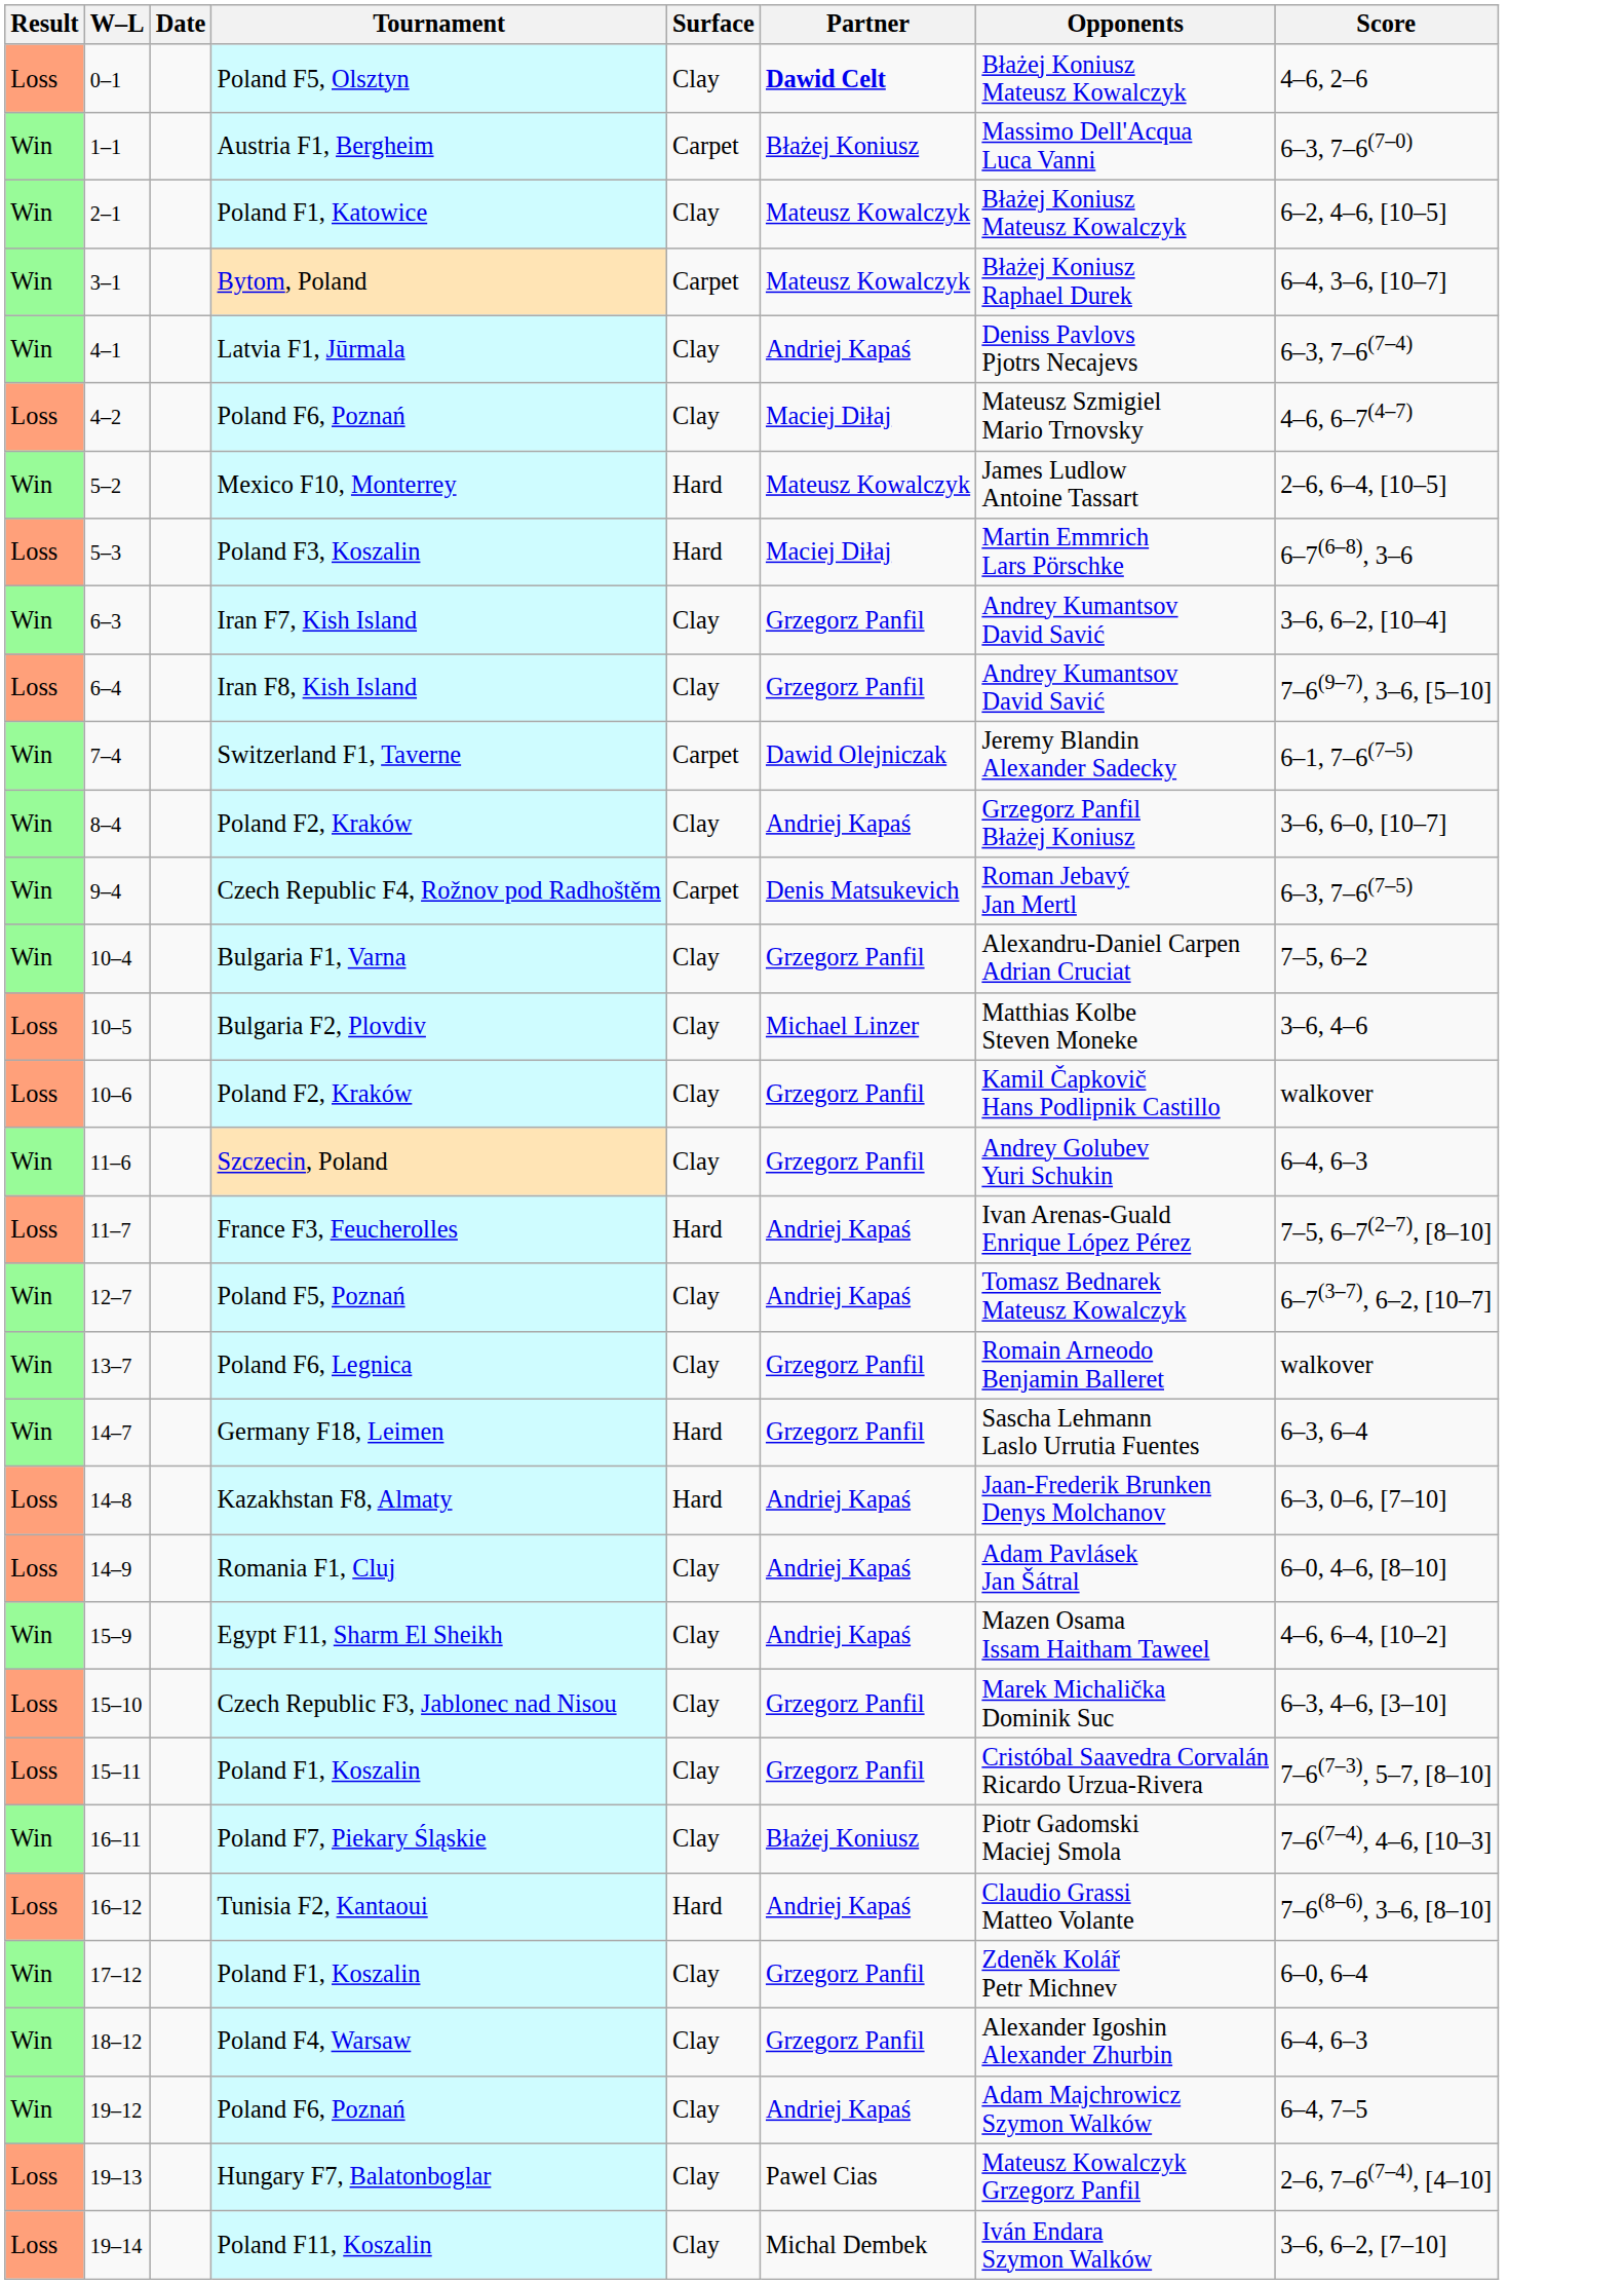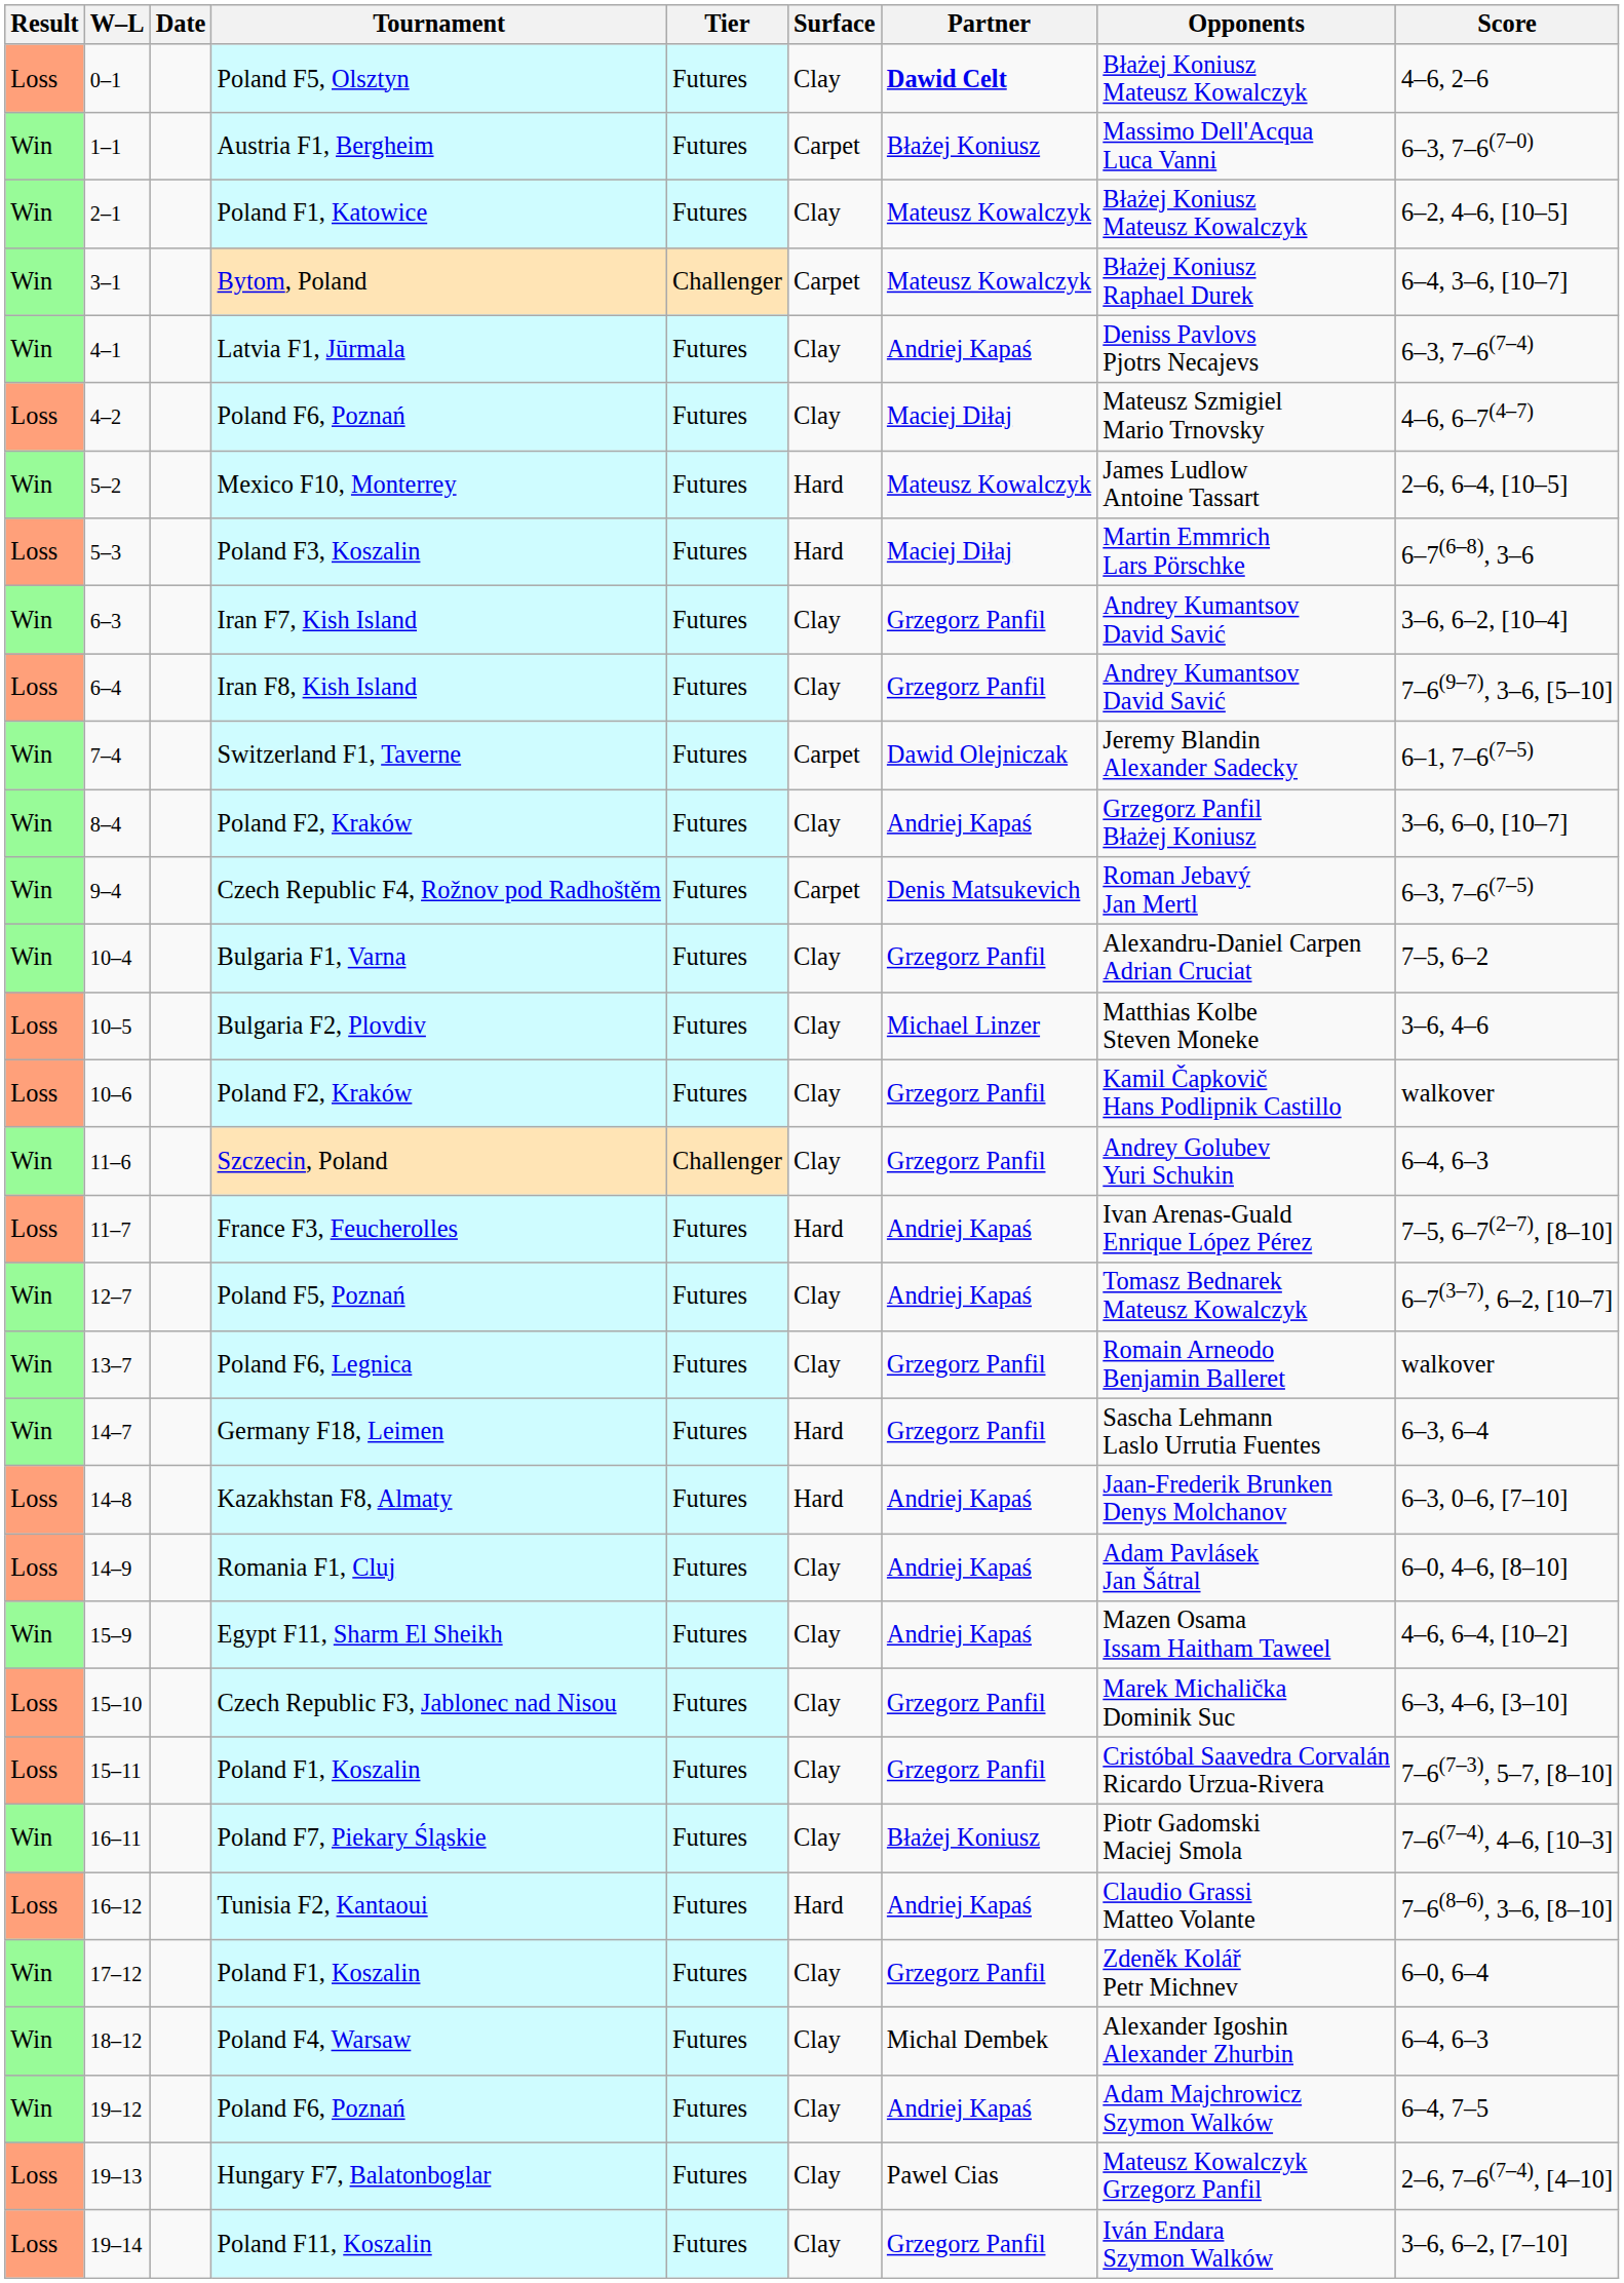+ column: Tier | Futures | Futures | Futures | Challenger | Futures | Futures | Futures | Futures | Futures | Futures | Futures | Futures | Futures | Futures | Futures | Futures | Challenger | Futures | Futures | Futures | Futures | Futures | Futures | Futures | Futures | Futures | Futures | Futures | Futures | Futures | Futures | Futures | Futures
Poland F4, Warsaw | Partner: Grzegorz Panfil -> Michal Dembek
Poland F11, Koszalin | Partner: Michal Dembek -> Grzegorz Panfil
